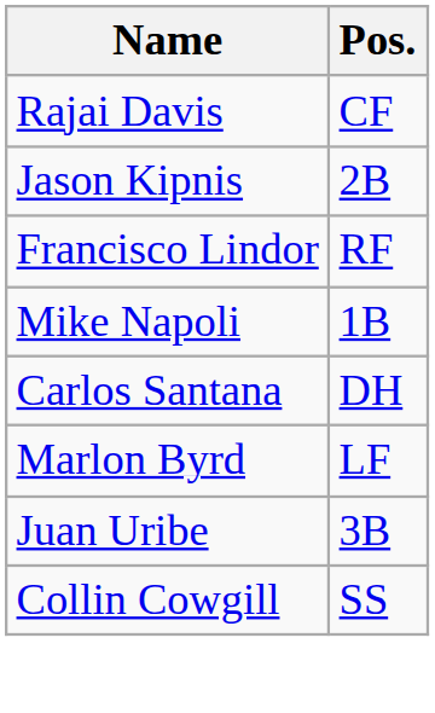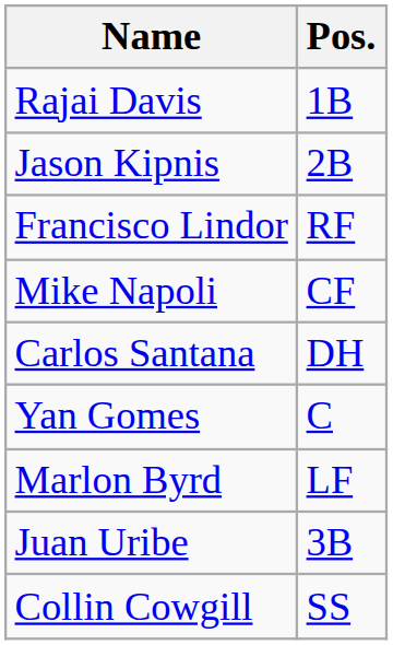Rajai Davis | Pos.: CF -> 1B
Mike Napoli | Pos.: 1B -> CF
+ row: Yan Gomes | C
